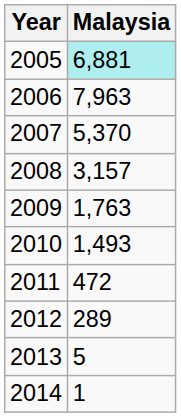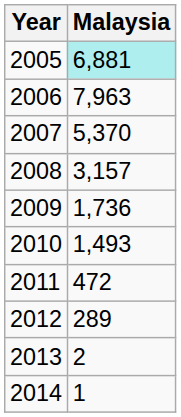2009 | Malaysia: 1,763 -> 1,736
2013 | Malaysia: 5 -> 2
